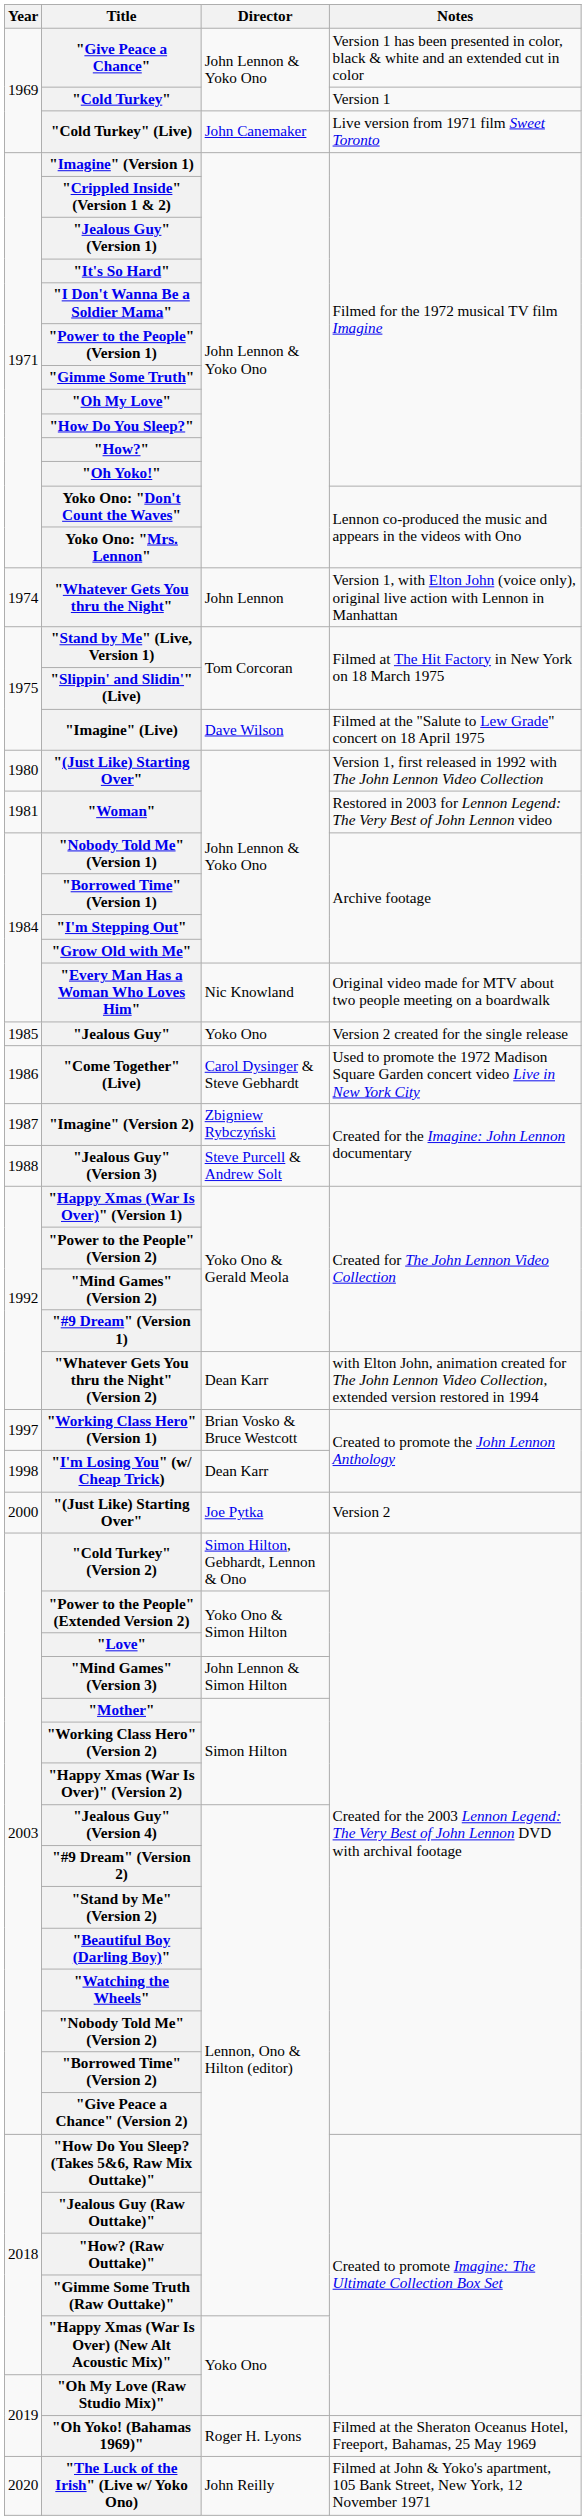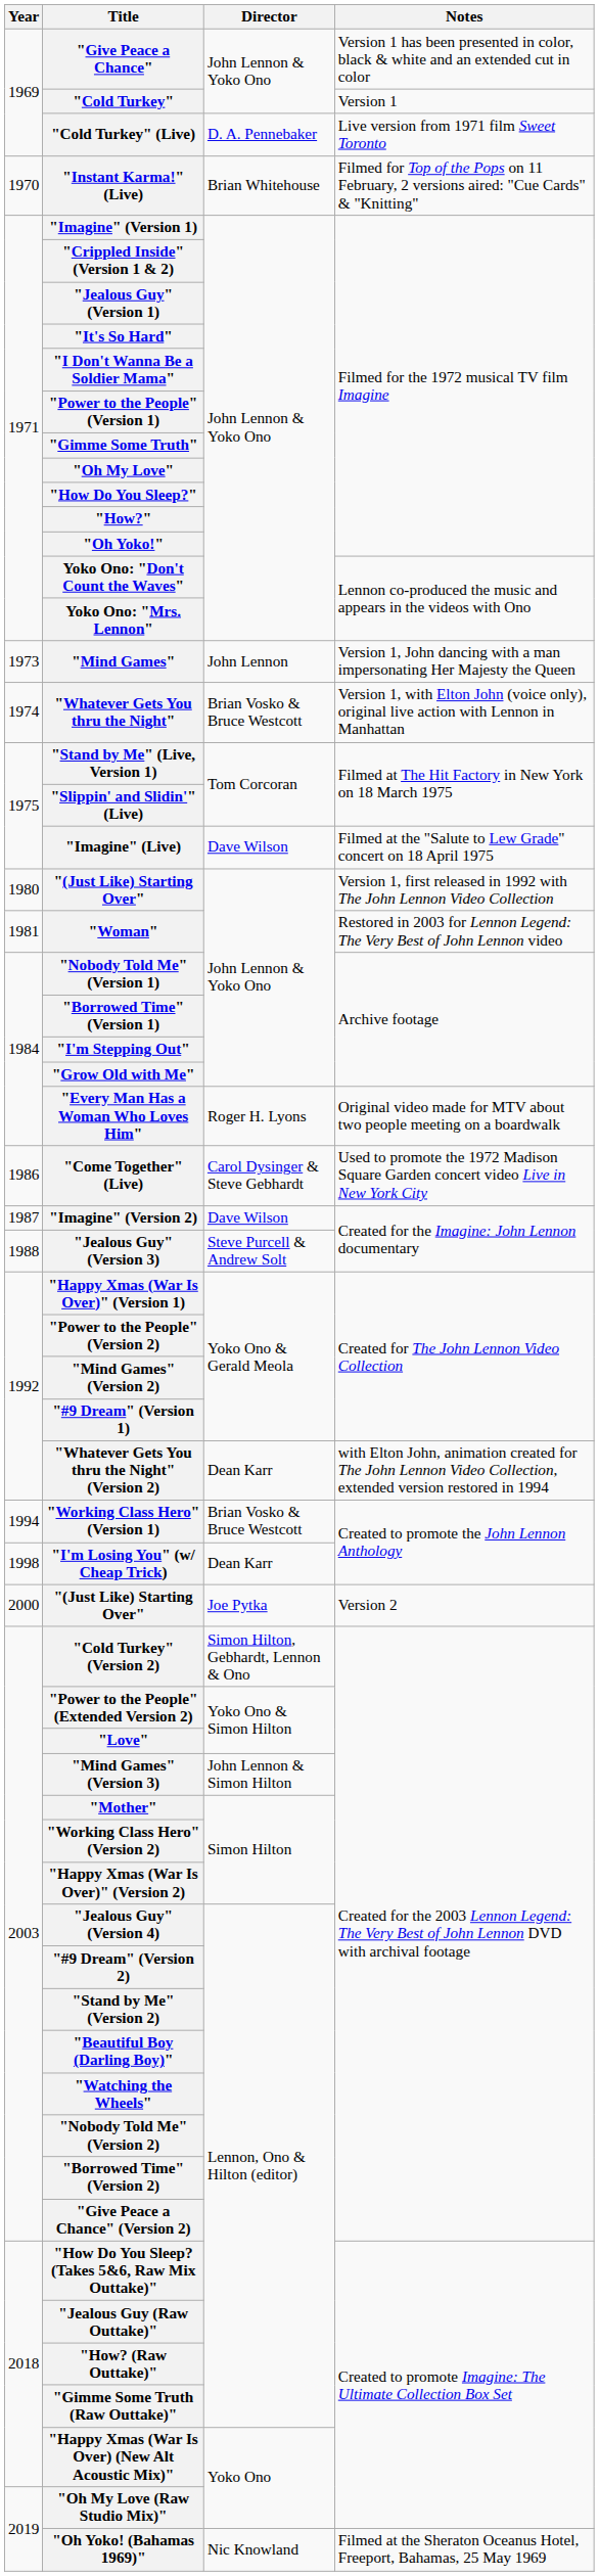"Cold Turkey" (Live) | Director: John Canemaker -> D. A. Pennebaker
+ row: 1970 | "Instant Karma!" (Live) | Brian Whitehouse | Filmed for Top of the Pops on 11 February, 2 versions aired: "Cue Cards" & "Knitting"
+ row: 1973 | "Mind Games" | John Lennon | Version 1, John dancing with a man impersonating Her Majesty the Queen
"Whatever Gets You thru the Night" | Director: John Lennon -> Brian Vosko & Bruce Westcott
"Every Man Has a Woman Who Loves Him" | Director: Nic Knowland -> Roger H. Lyons
- row: 1985 | "Jealous Guy" | Yoko Ono | Version 2 created for the single release
"Imagine" (Version 2) | Director: Zbigniew Rybczyński -> Dave Wilson
"Working Class Hero" (Version 1) | Year: 1997 -> 1994
"Oh Yoko! (Bahamas 1969)" | Director: Roger H. Lyons -> Nic Knowland
- row: 2020 | "The Luck of the Irish" (Live w/ Yoko Ono) | John Reilly | Filmed at John & Yoko's apartment, 105 Bank Street, New York, 12 November 1971
